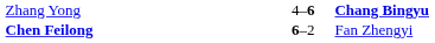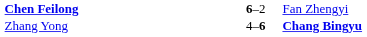rows swapped: Zhang Yong <-> Chen Feilong
